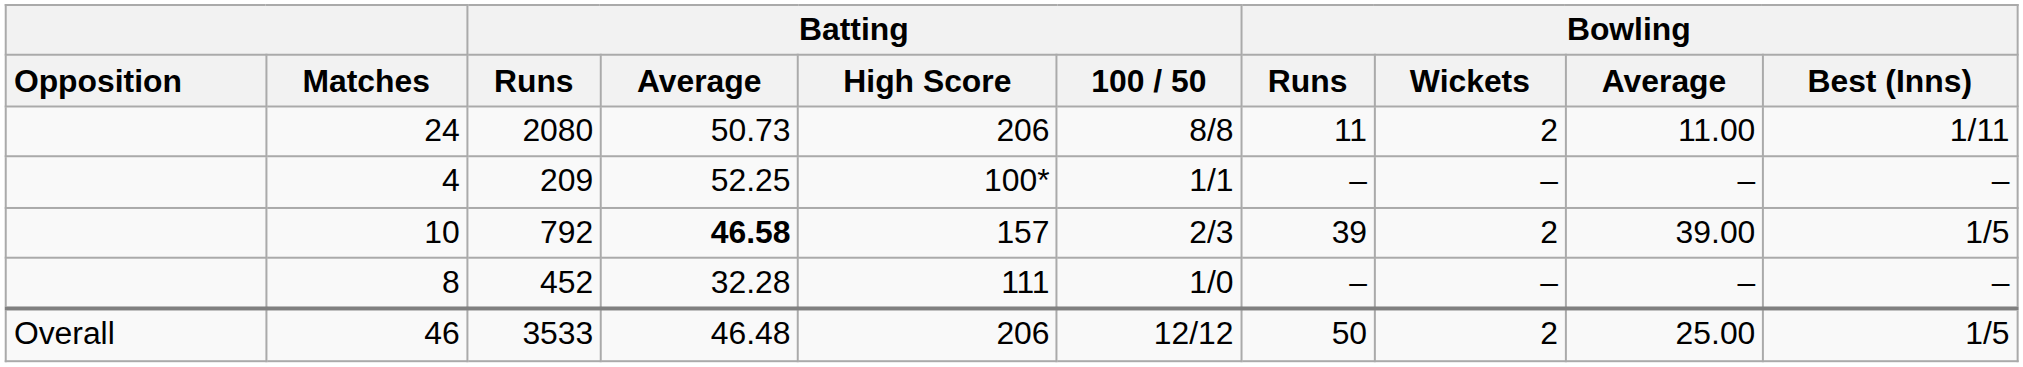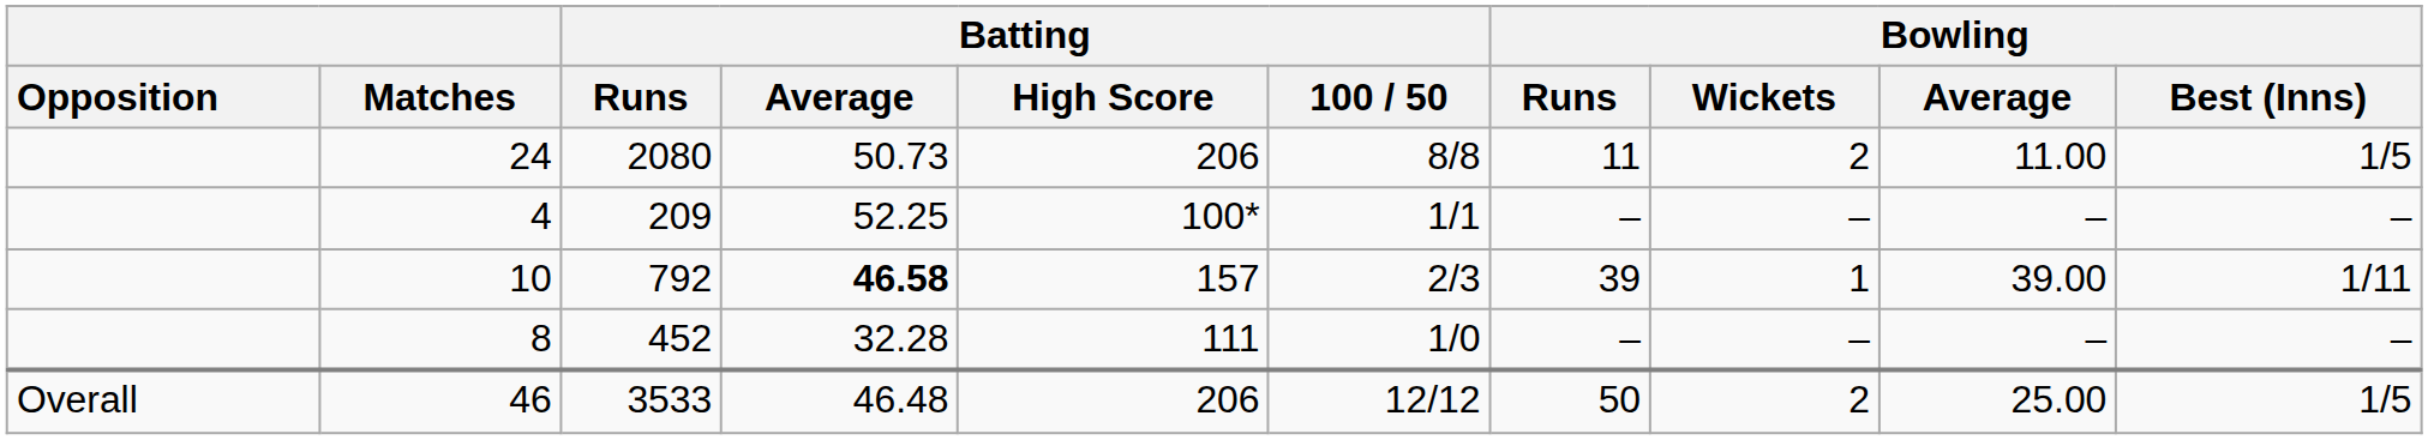24 | Bowling / Best (Inns): 1/11 -> 1/5
10 | Bowling / Wickets: 2 -> 1
10 | Bowling / Best (Inns): 1/5 -> 1/11
